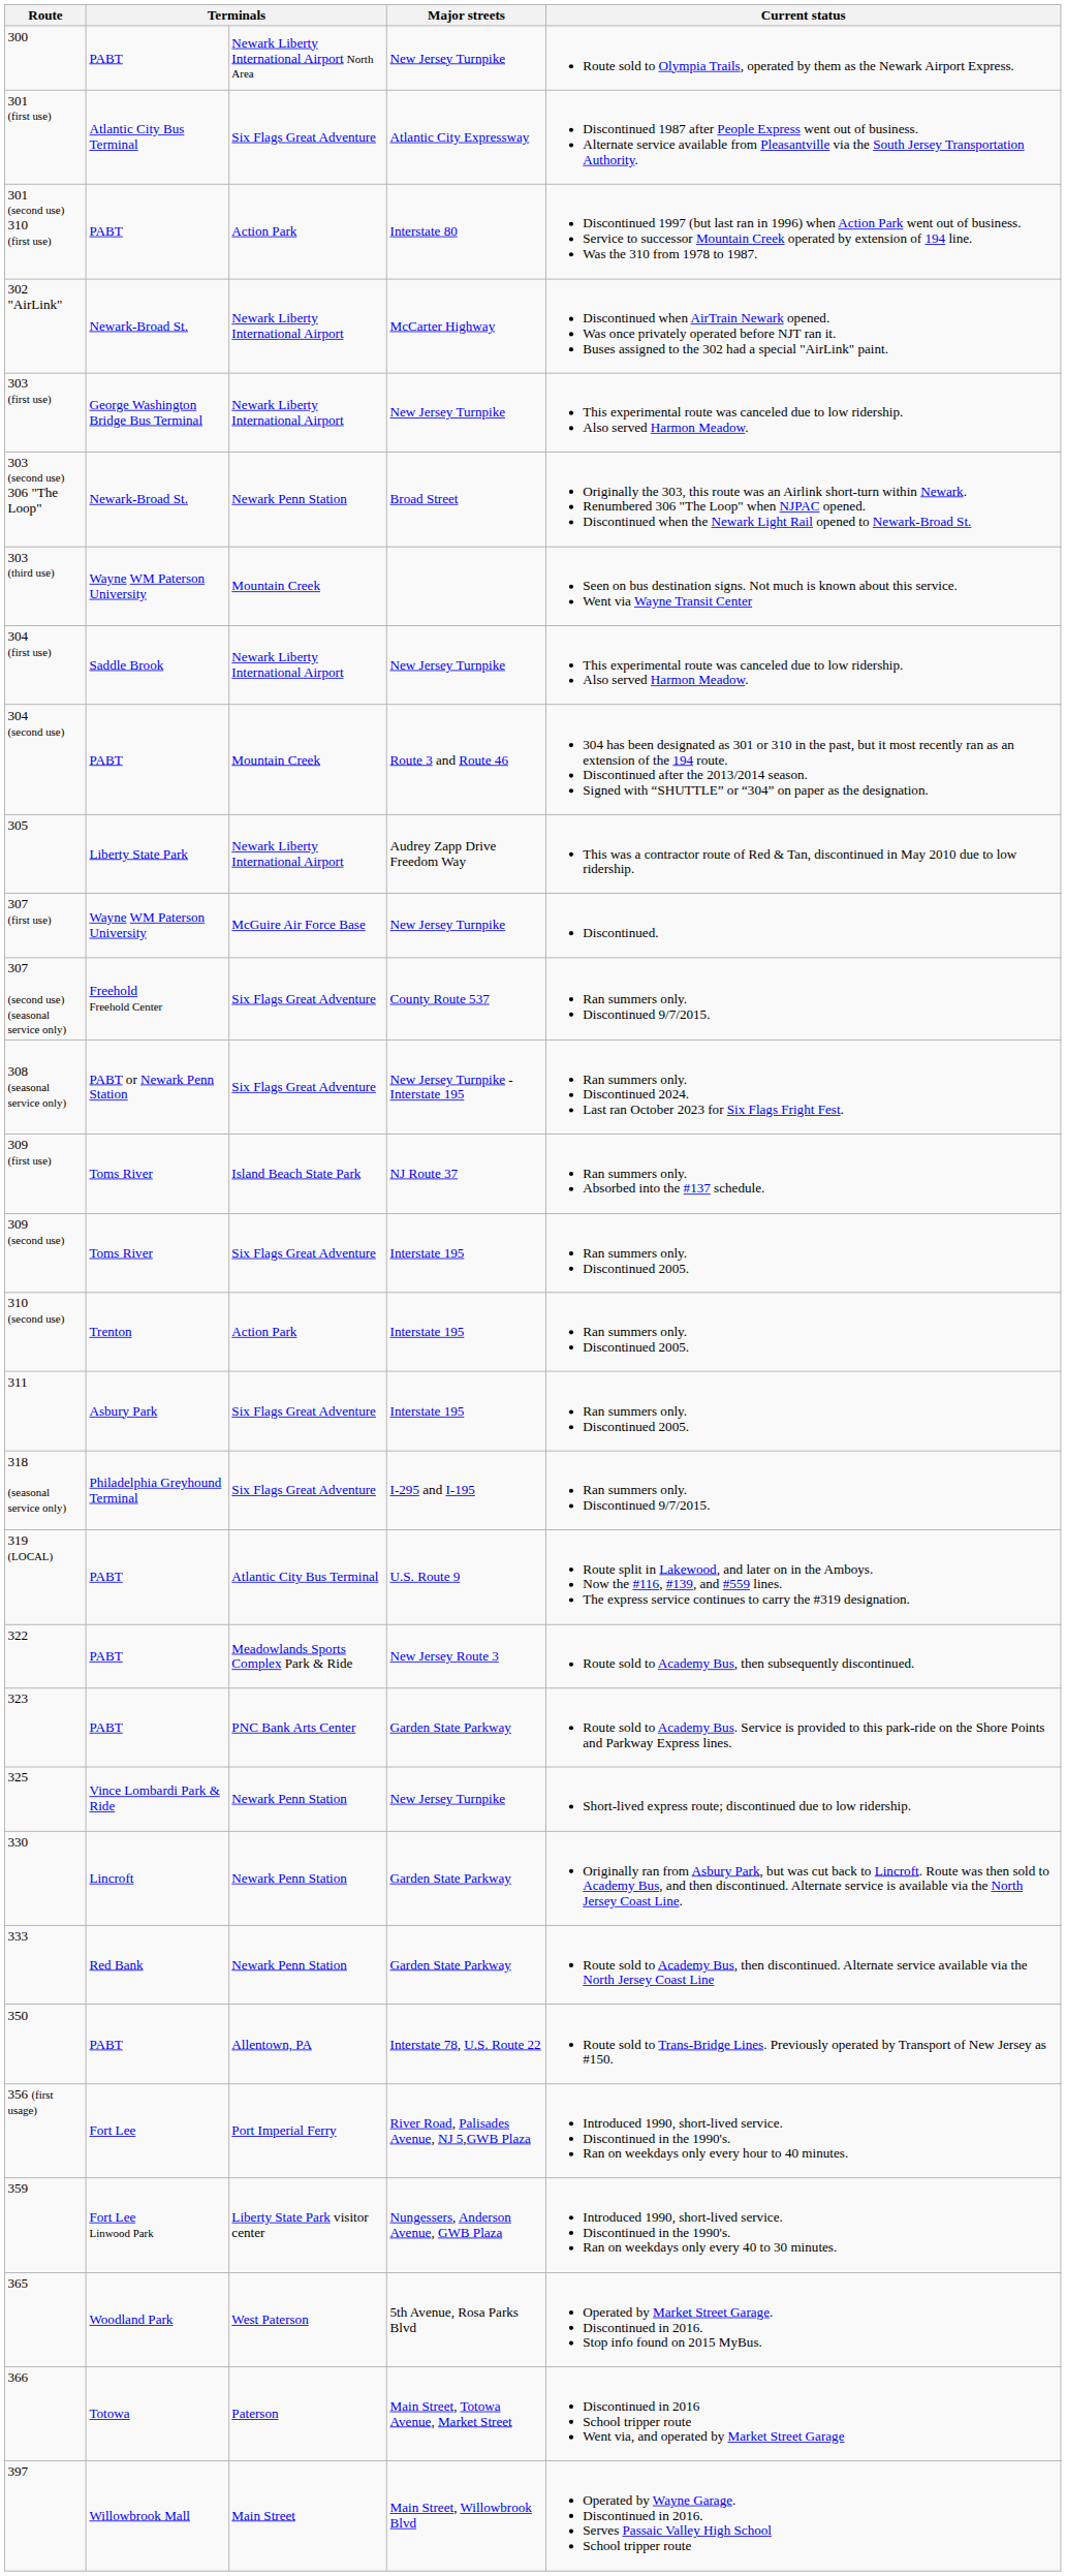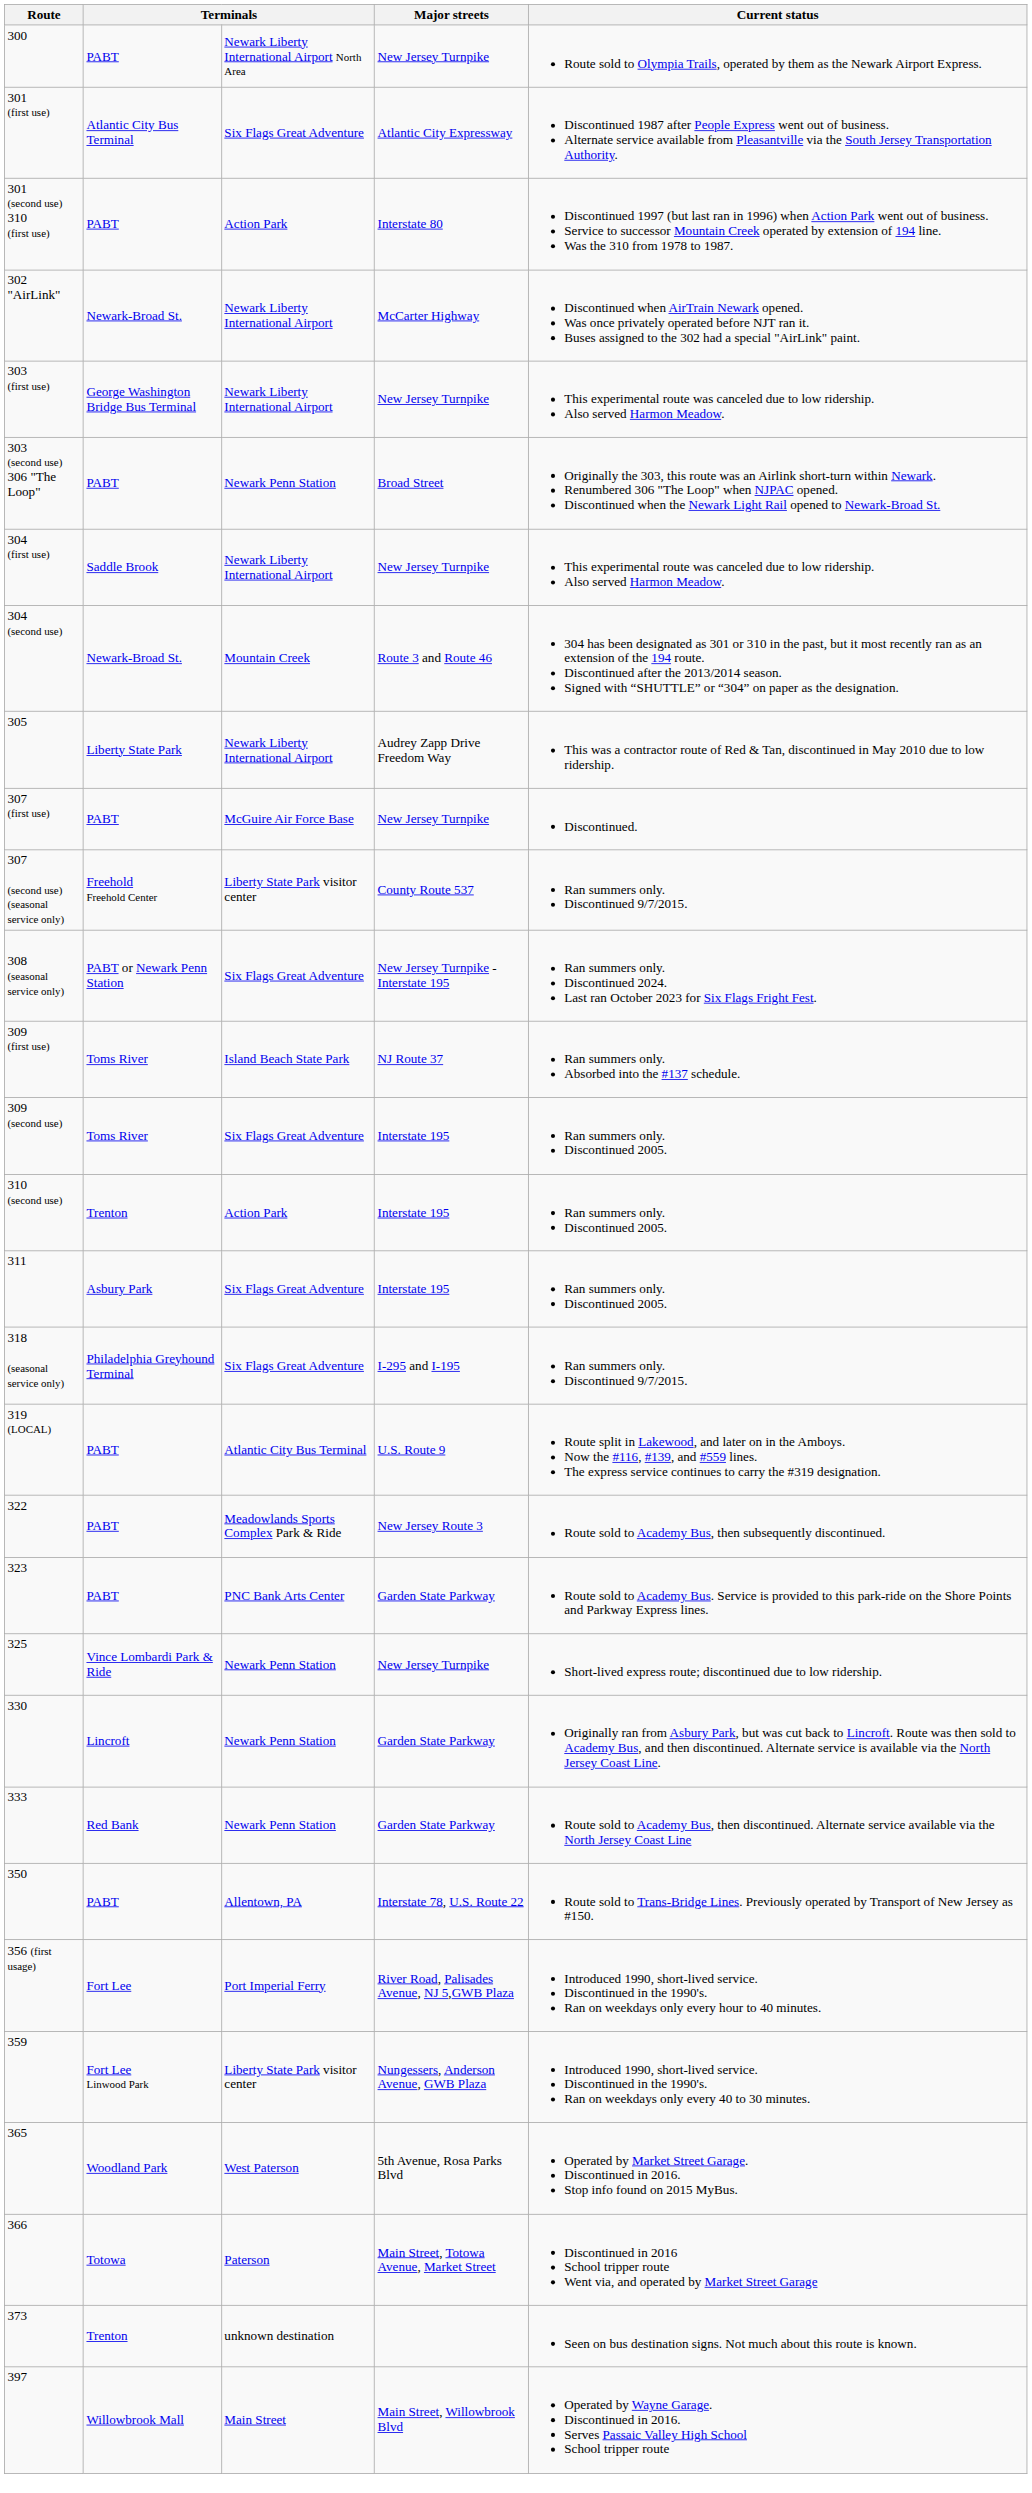303 (second use) 306 "The Loop" | column 2: Newark-Broad St. -> PABT
- row: 303 (third use) | Wayne WM Paterson University | Mountain Creek | Seen on bus destination signs. Not much is known about this service. Went via Wayne Transit Center
304 (second use) | column 2: PABT -> Newark-Broad St.
307 (first use) | column 2: Wayne WM Paterson University -> PABT
307 (second use) (seasonal service only) | column 3: Six Flags Great Adventure -> Liberty State Park visitor center
+ row: 373 | Trenton | unknown destination | Seen on bus destination signs. Not much about this route is known.
